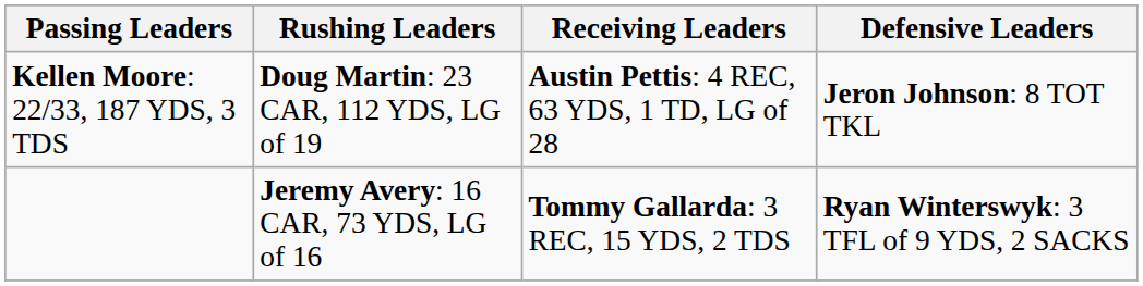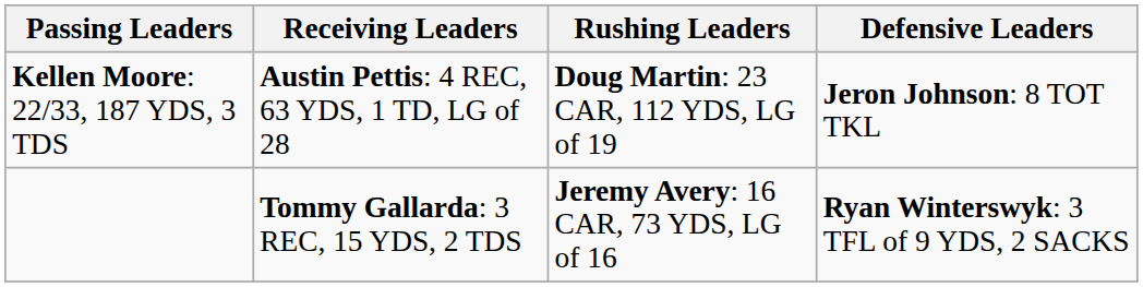columns swapped: Rushing Leaders <-> Receiving Leaders
